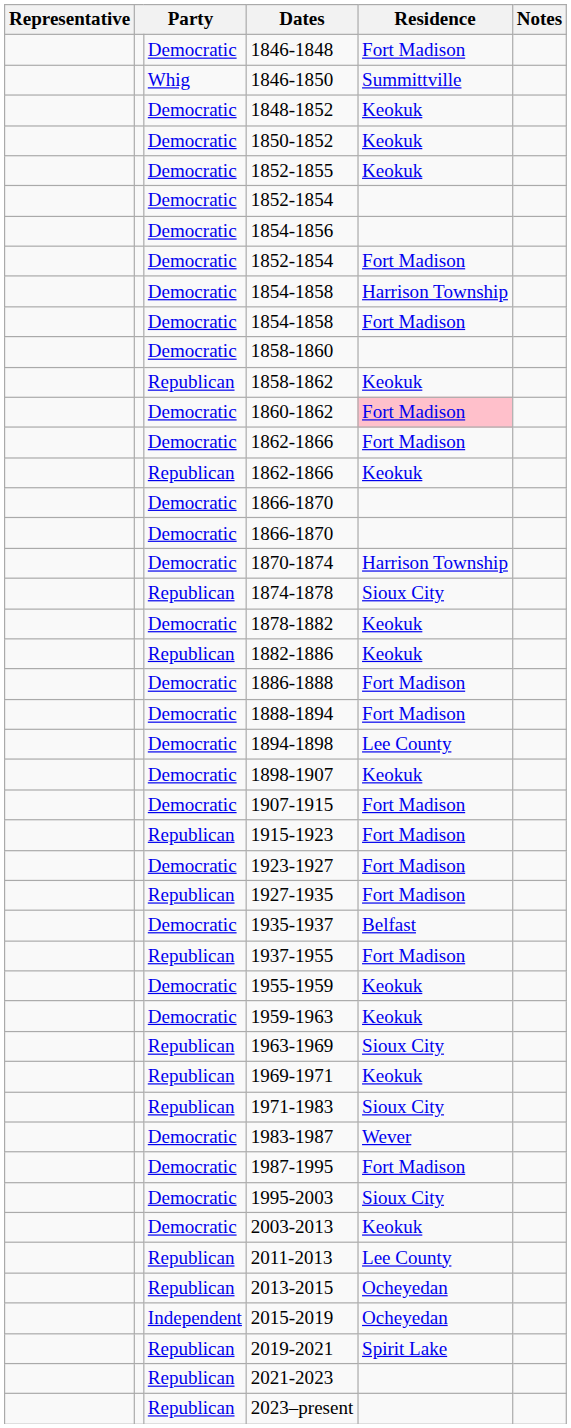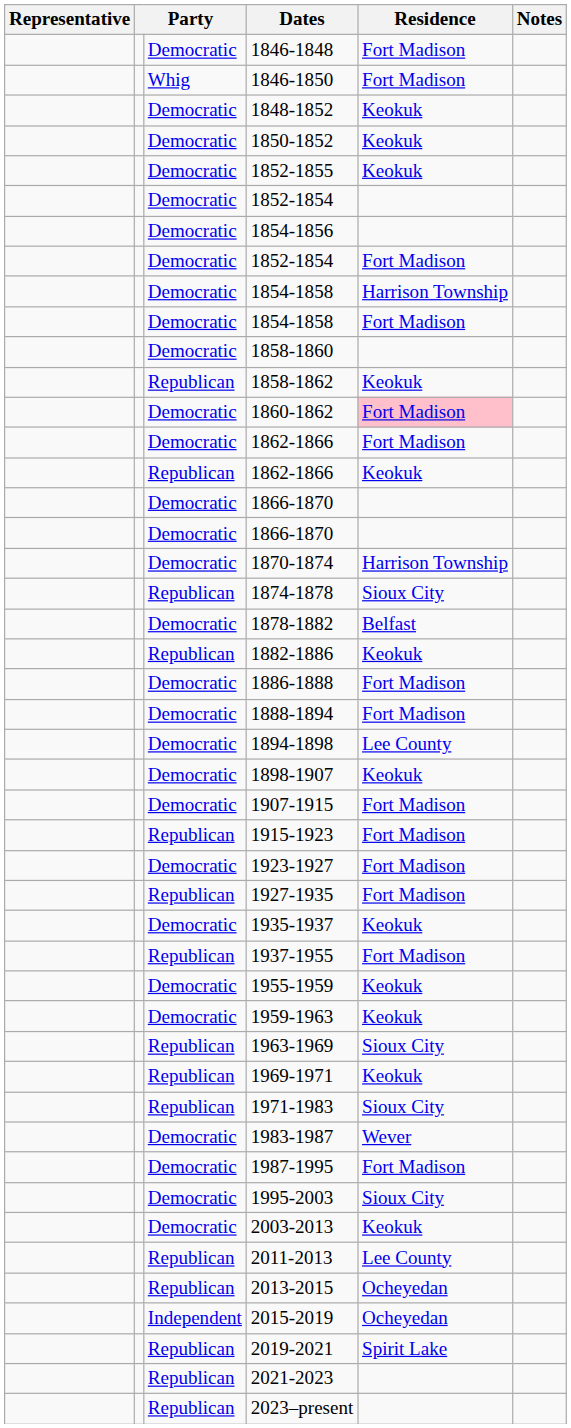1846-1850 | Residence: Summittville -> Fort Madison
1878-1882 | Residence: Keokuk -> Belfast
1935-1937 | Residence: Belfast -> Keokuk
